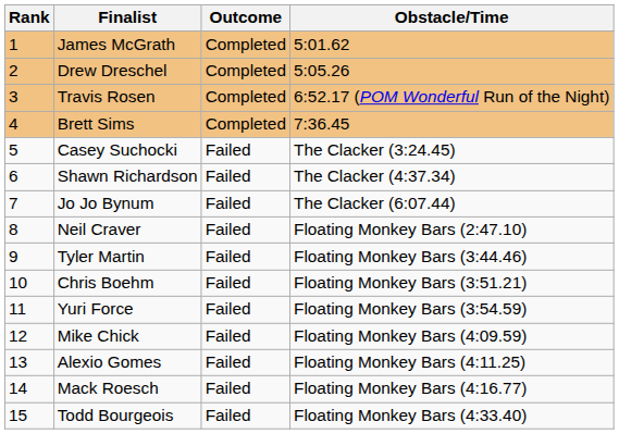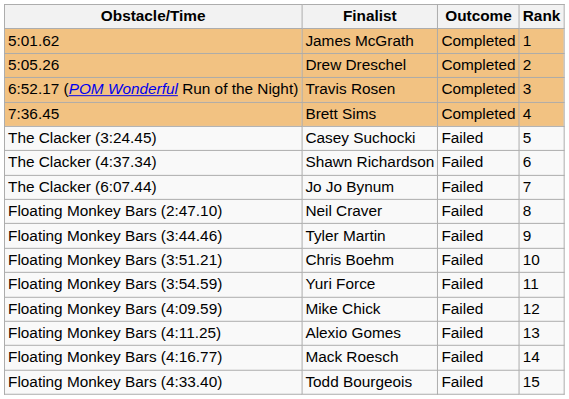columns swapped: Rank <-> Obstacle/Time
